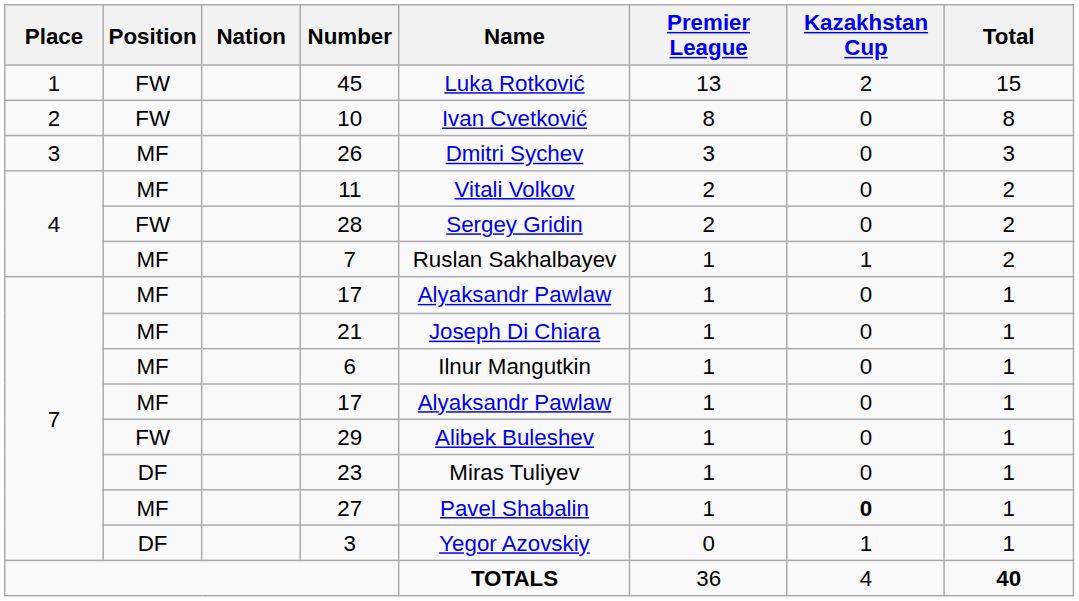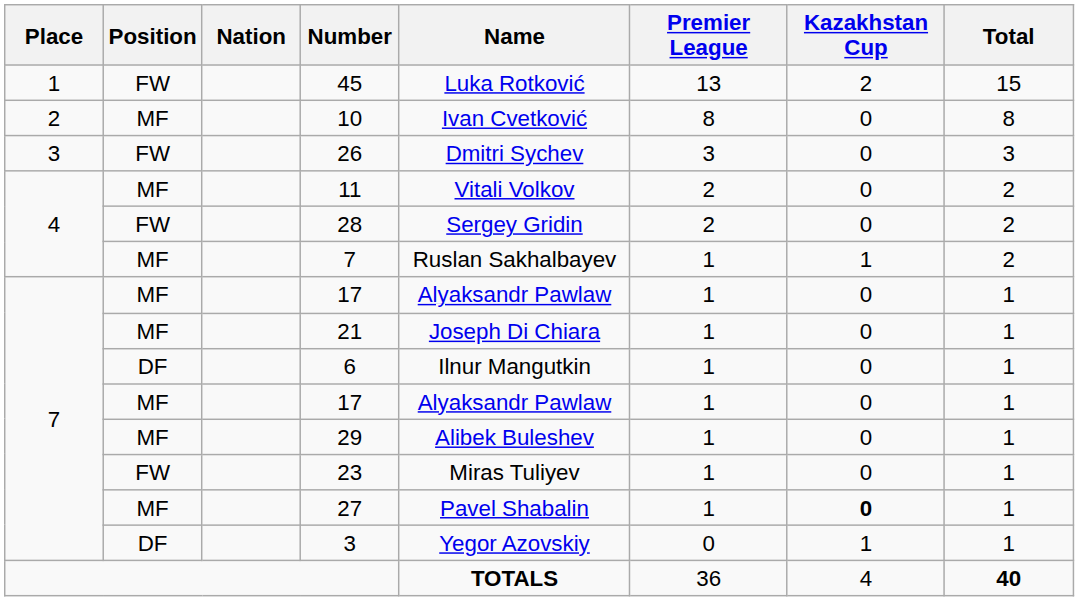10 | Position: FW -> MF
26 | Position: MF -> FW
6 | Position: MF -> DF
29 | Position: FW -> MF
23 | Position: DF -> FW
